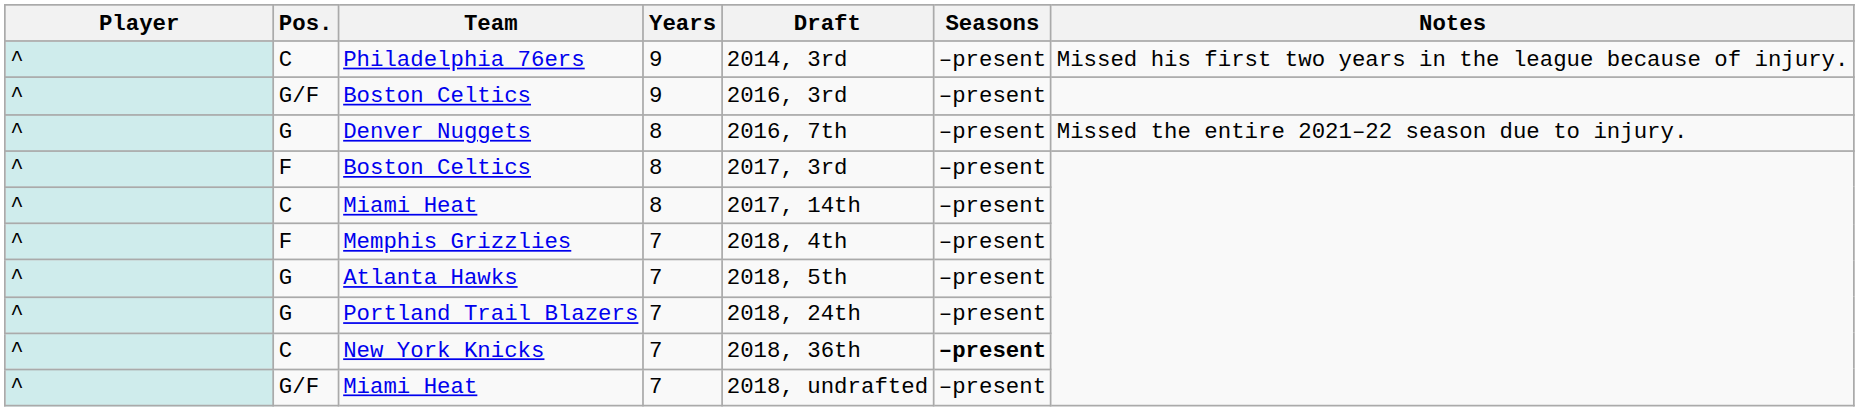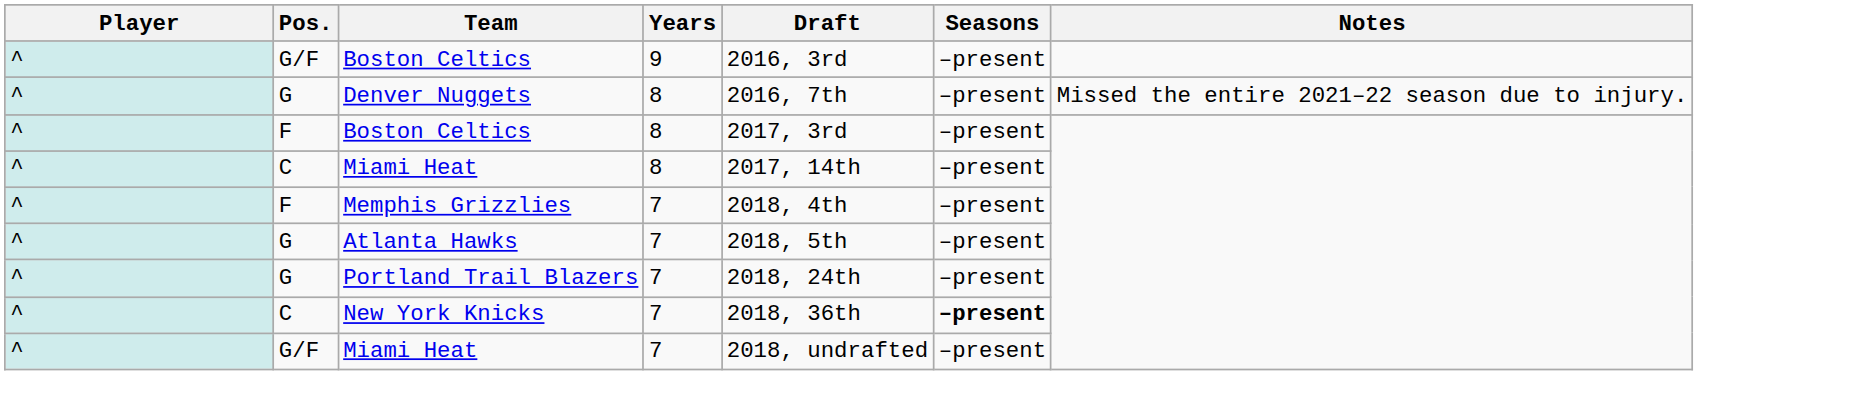- row: ^ | C | Philadelphia 76ers | 9 | 2014, 3rd | –present | Missed his first two years in the league because of injury.
